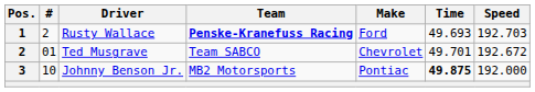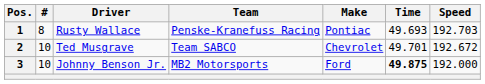Rusty Wallace | #: 2 -> 8
Rusty Wallace | Team: bold -> normal
Rusty Wallace | Make: Ford -> Pontiac
Ted Musgrave | #: 01 -> 10
Johnny Benson Jr. | Make: Pontiac -> Ford
